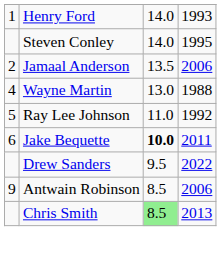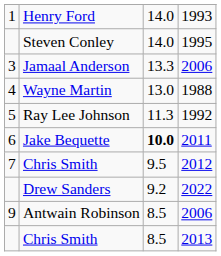Jamaal Anderson | column 1: 2 -> 3
Jamaal Anderson | column 3: 13.5 -> 13.3
Ray Lee Johnson | column 3: 11.0 -> 11.3
+ row: 7 | Chris Smith | 9.5 | 2012
Drew Sanders | column 3: 9.5 -> 9.2
Chris Smith / 2013 | column 3: lightgreen background -> no background
